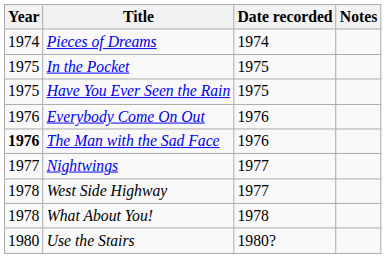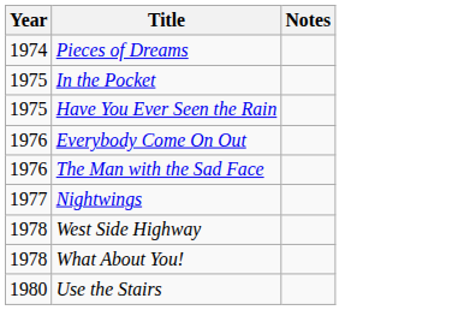- column: Date recorded | 1974 | 1975 | 1975 | 1976 | 1976 | 1977 | 1977 | 1978 | 1980?
The Man with the Sad Face | Year: bold -> normal
